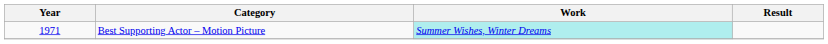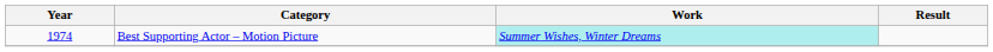Best Supporting Actor – Motion Picture | Year: 1971 -> 1974
